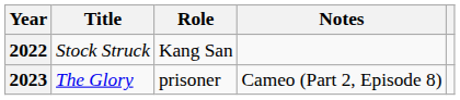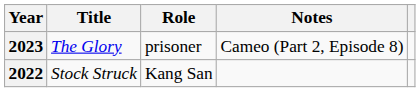rows swapped: 2022 <-> 2023
